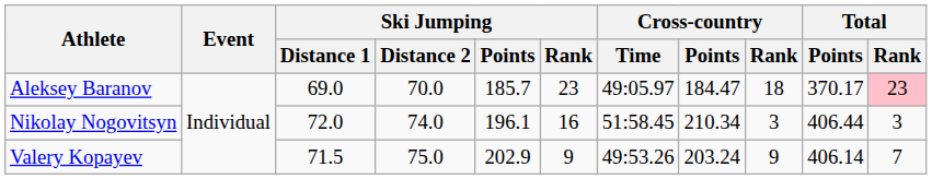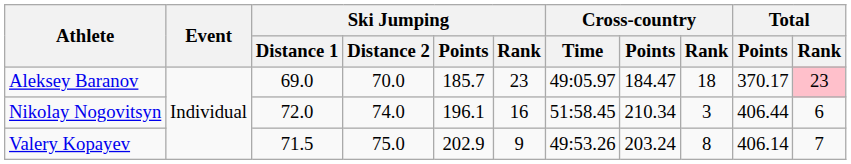Nikolay Nogovitsyn | Total / Rank: 3 -> 6
Valery Kopayev | Cross-country / Rank: 9 -> 8
